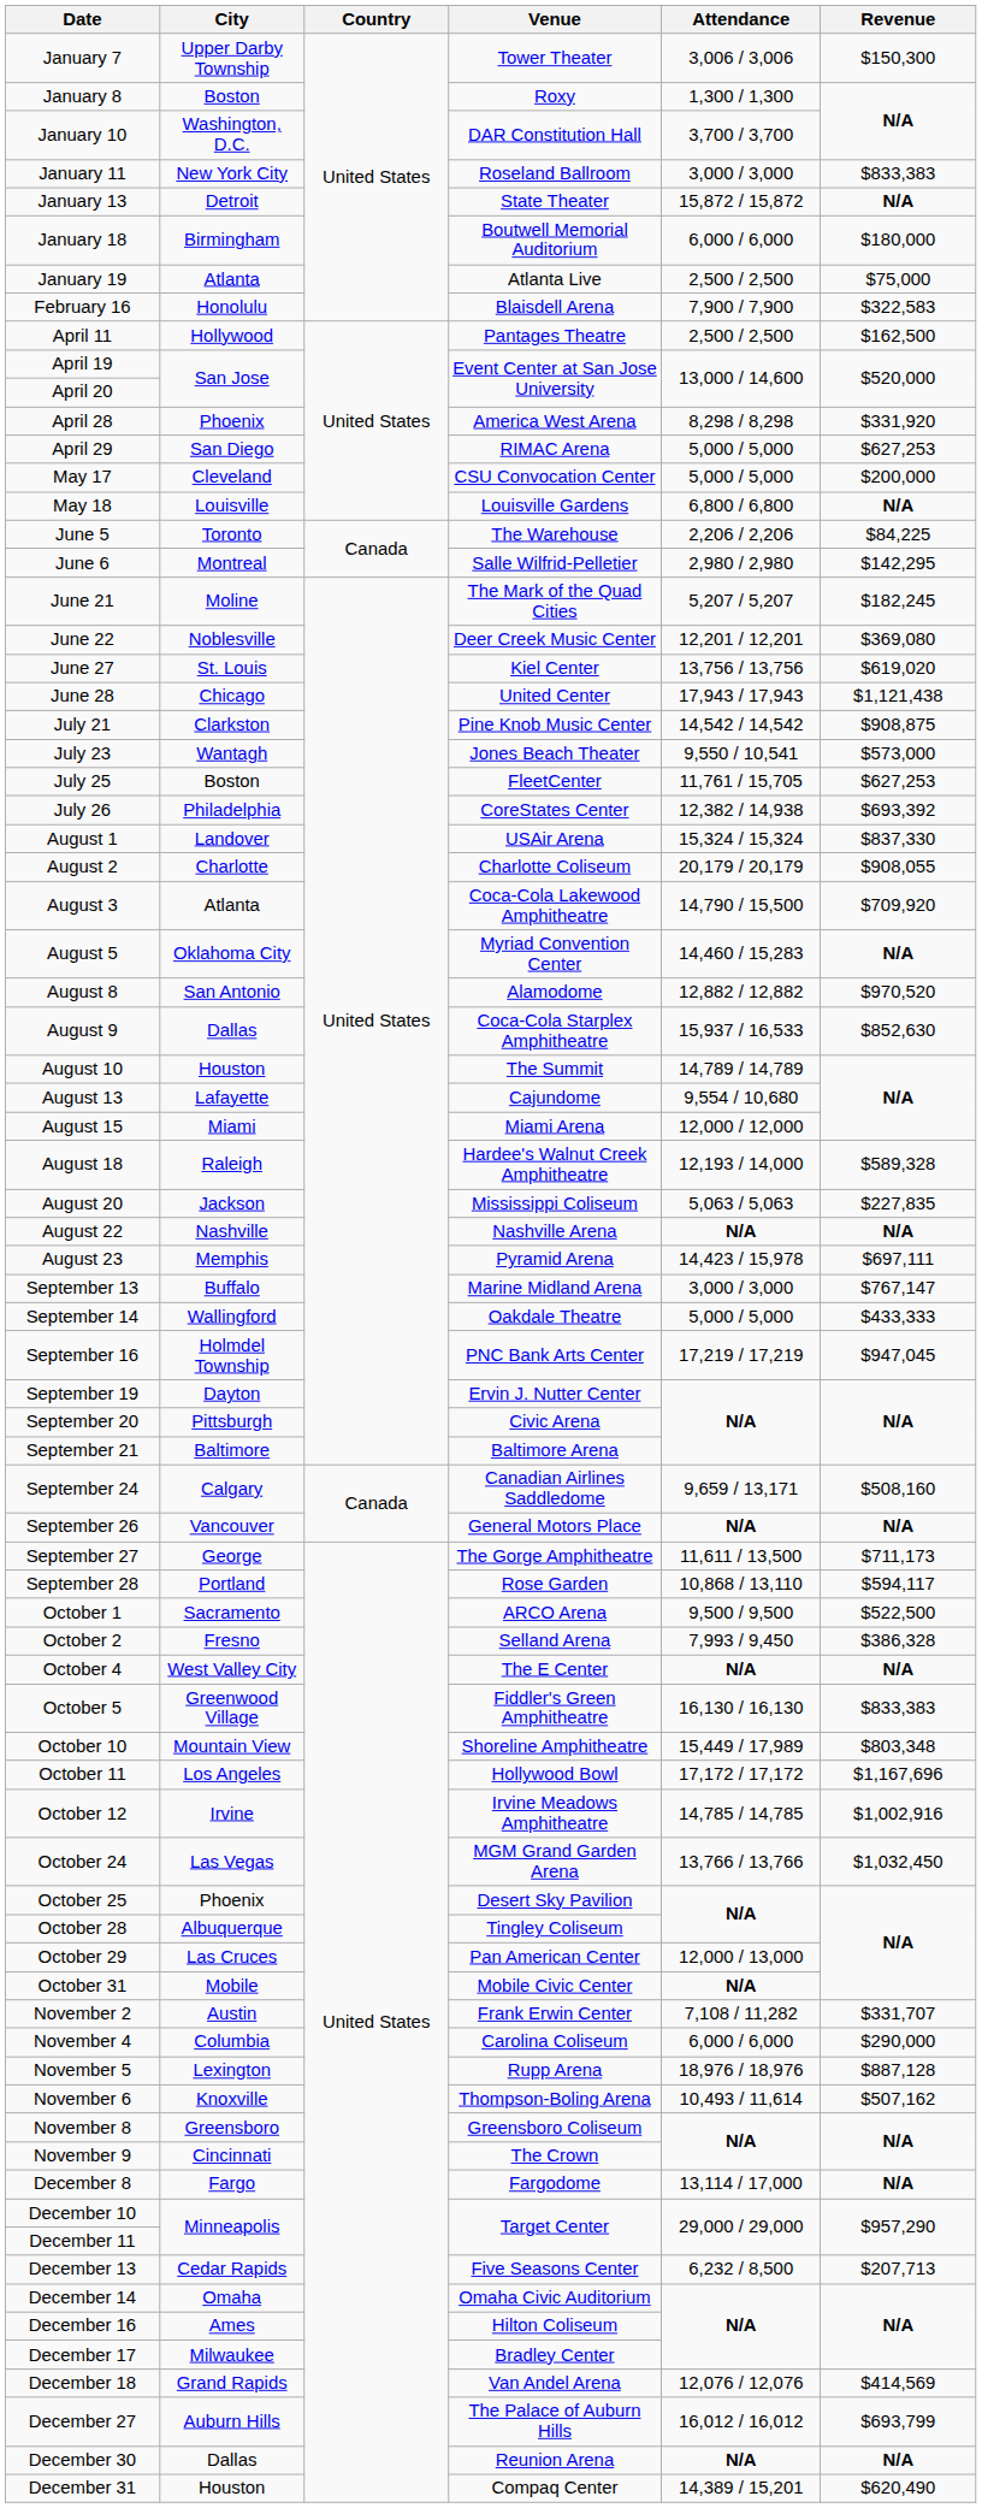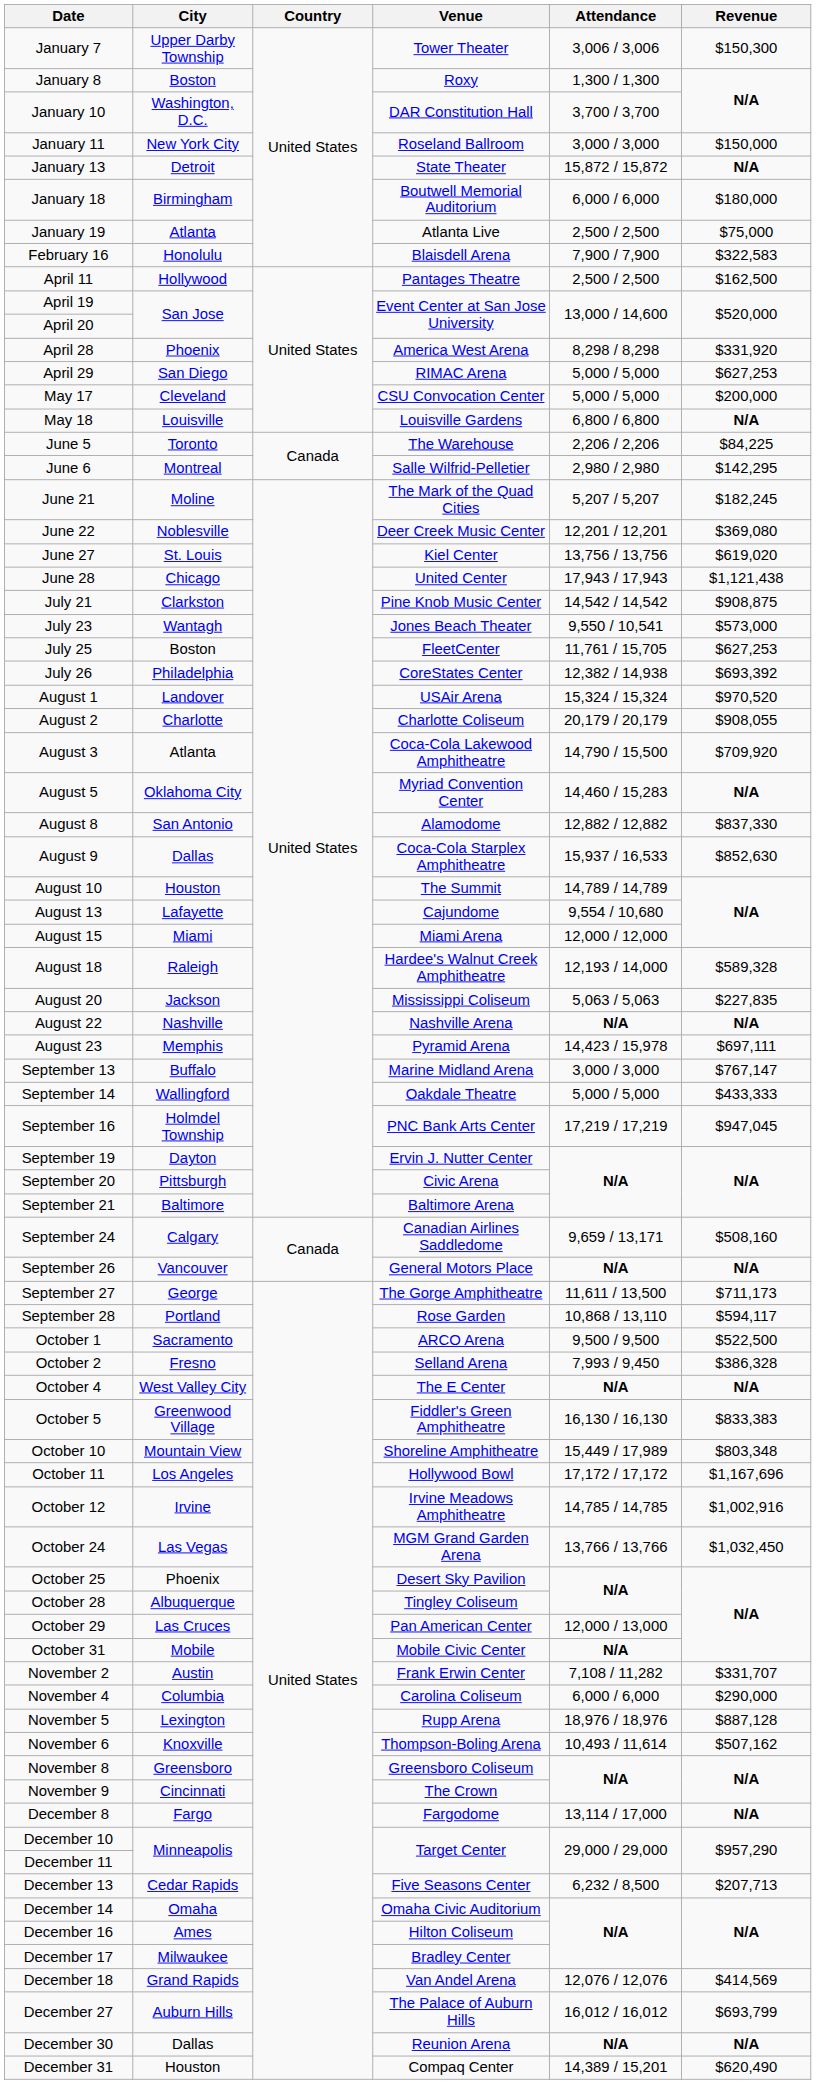January 11 | Revenue: $833,383 -> $150,000
August 1 | Revenue: $837,330 -> $970,520
August 8 | Revenue: $970,520 -> $837,330
